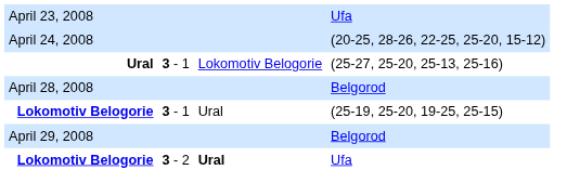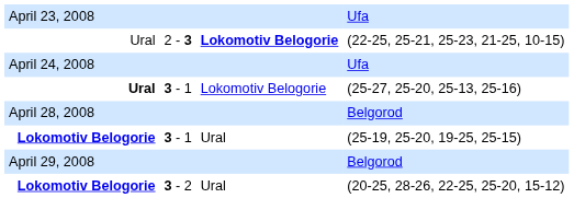+ row: Ural | 2 - 3 | Lokomotiv Belogorie | (22-25, 25-21, 25-23, 21-25, 10-15)
April 24, 2008 | column 5: (20-25, 28-26, 22-25, 25-20, 15-12) -> Ufa
3 - 2 | column 4: bold -> normal
3 - 2 | column 5: Ufa -> (20-25, 28-26, 22-25, 25-20, 15-12)
